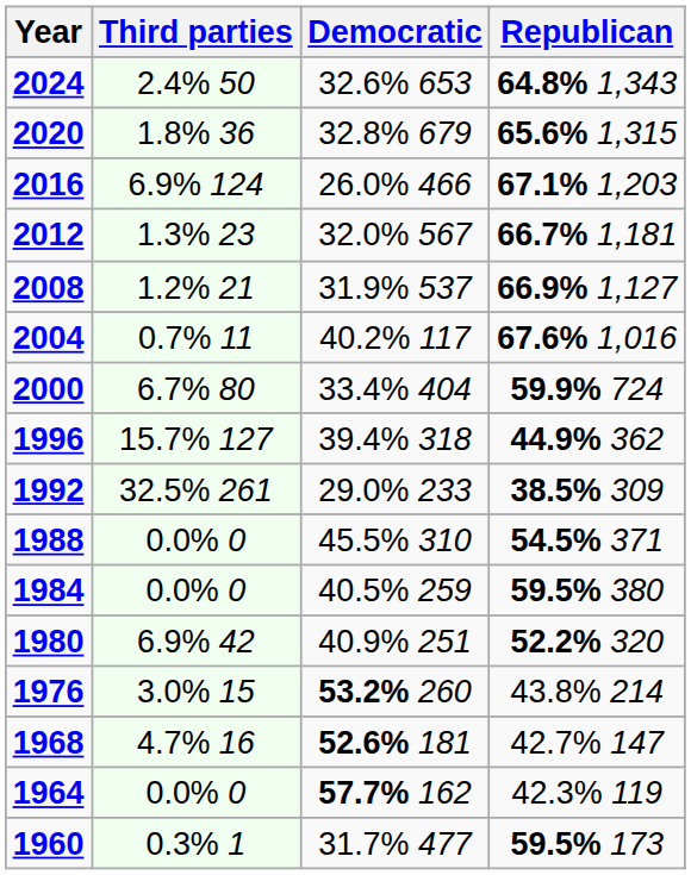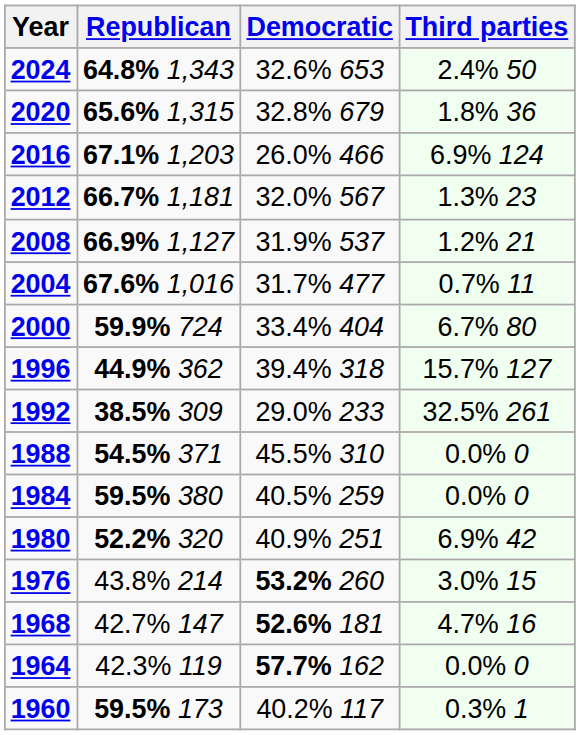columns swapped: Republican <-> Third parties
2004 | Democratic: 40.2% 117 -> 31.7% 477
1960 | Democratic: 31.7% 477 -> 40.2% 117
